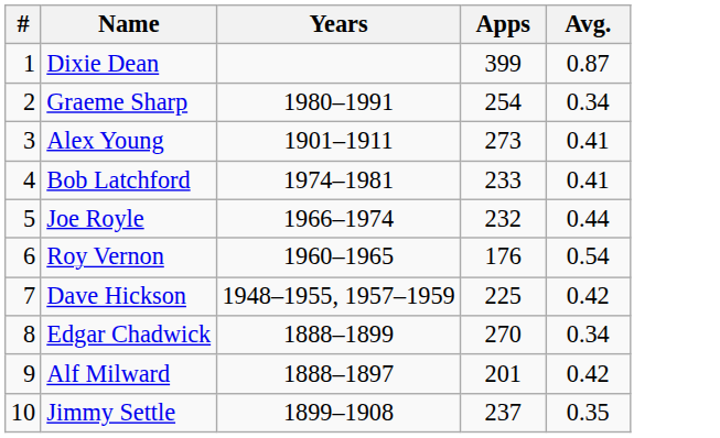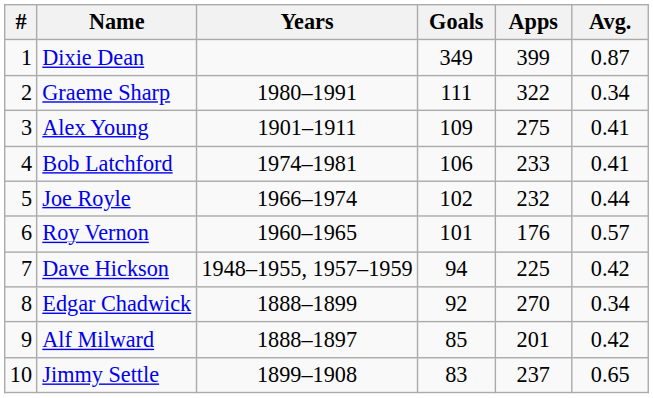+ column: Goals | 349 | 111 | 109 | 106 | 102 | 101 | 94 | 92 | 85 | 83
Graeme Sharp | Apps: 254 -> 322
Alex Young | Apps: 273 -> 275
Roy Vernon | Avg.: 0.54 -> 0.57
Jimmy Settle | Avg.: 0.35 -> 0.65
